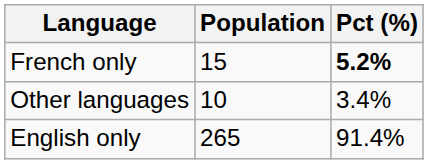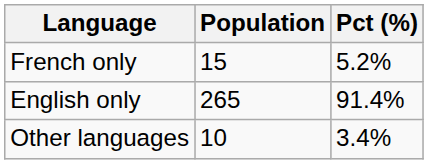French only | Pct (%): bold -> normal
rows swapped: English only <-> Other languages
